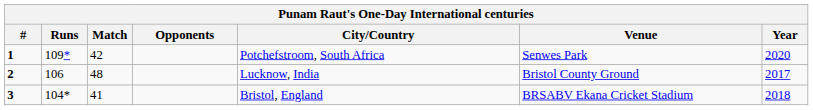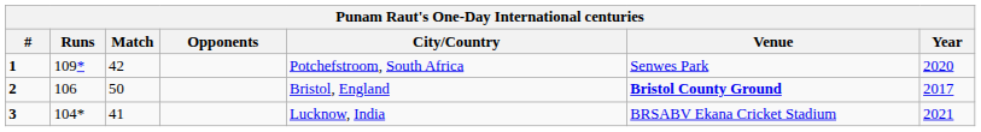2 | Match: 48 -> 50
2 | City/Country: Lucknow, India -> Bristol, England
2 | Venue: normal -> bold
3 | City/Country: Bristol, England -> Lucknow, India
3 | Year: 2018 -> 2021
